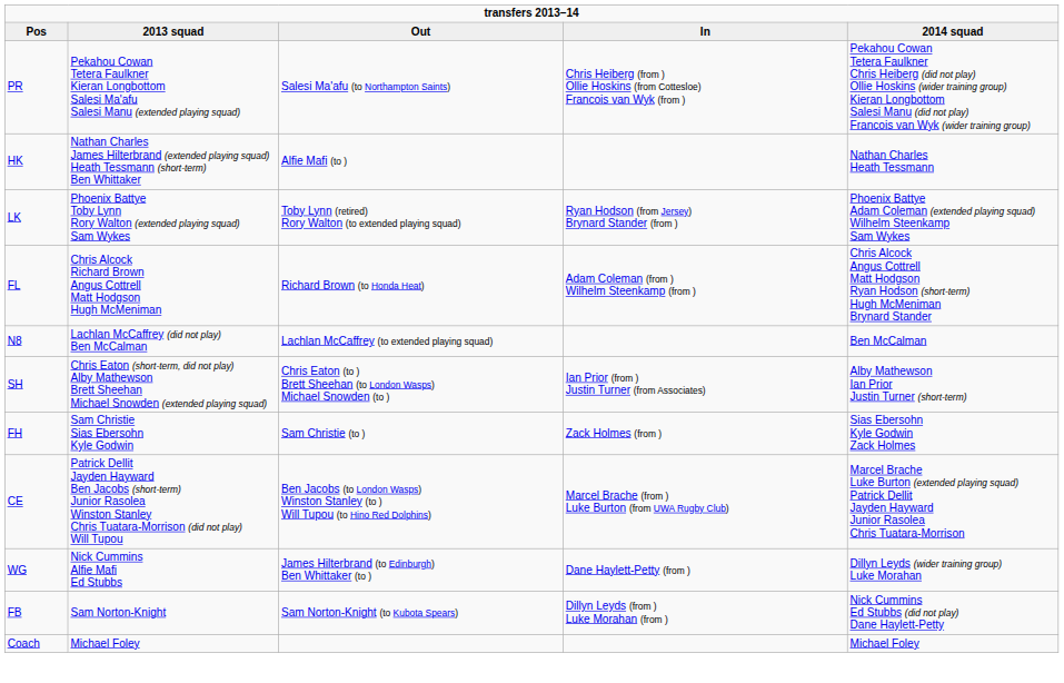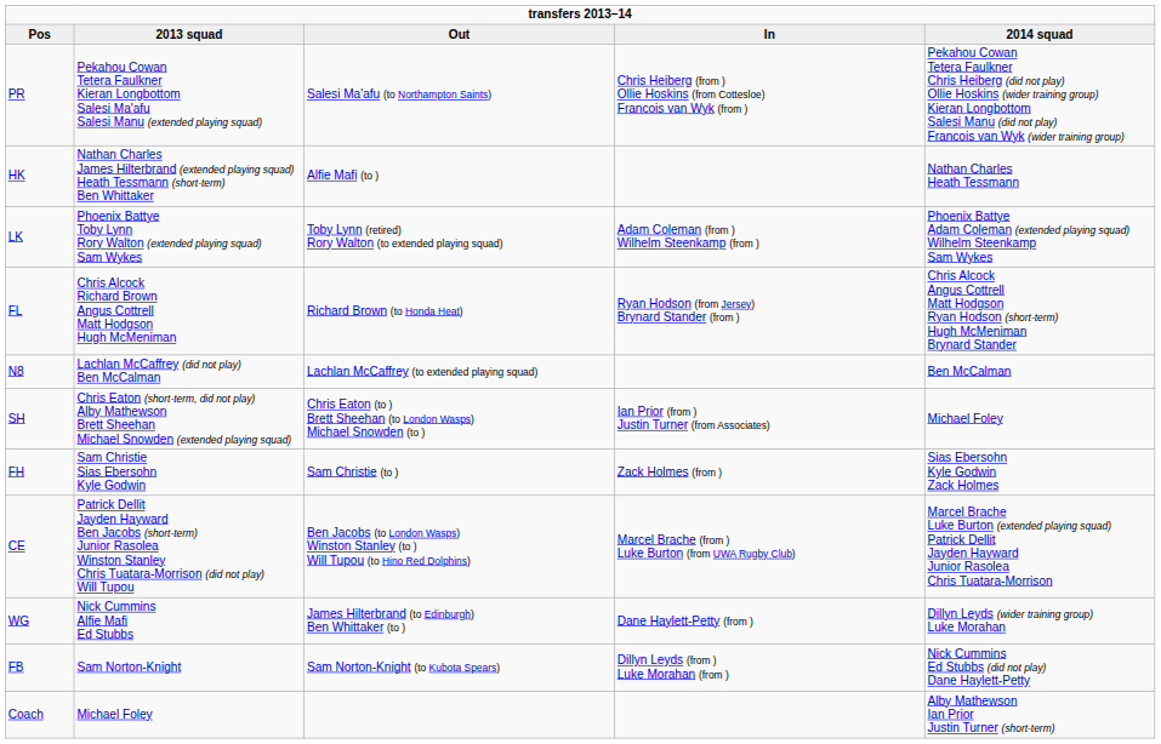LK | In: Ryan Hodson (from Jersey) Brynard Stander (from ) -> Adam Coleman (from ) Wilhelm Steenkamp (from )
FL | In: Adam Coleman (from ) Wilhelm Steenkamp (from ) -> Ryan Hodson (from Jersey) Brynard Stander (from )
SH | 2014 squad: Alby Mathewson Ian Prior Justin Turner (short-term) -> Michael Foley
Coach | 2014 squad: Michael Foley -> Alby Mathewson Ian Prior Justin Turner (short-term)
